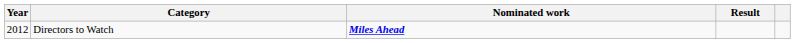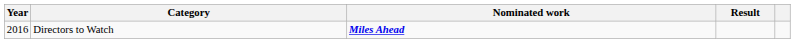Directors to Watch | Year: 2012 -> 2016
